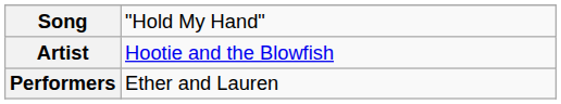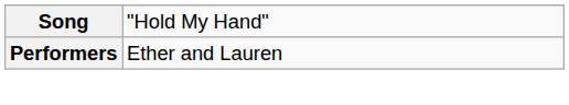- row: Artist | Hootie and the Blowfish
